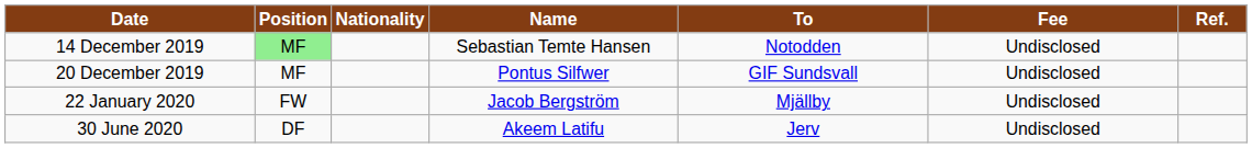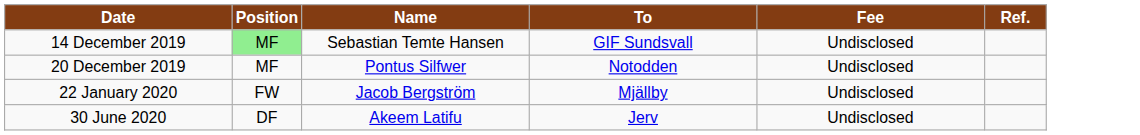- column: Nationality
14 December 2019 | To: Notodden -> GIF Sundsvall
20 December 2019 | To: GIF Sundsvall -> Notodden
